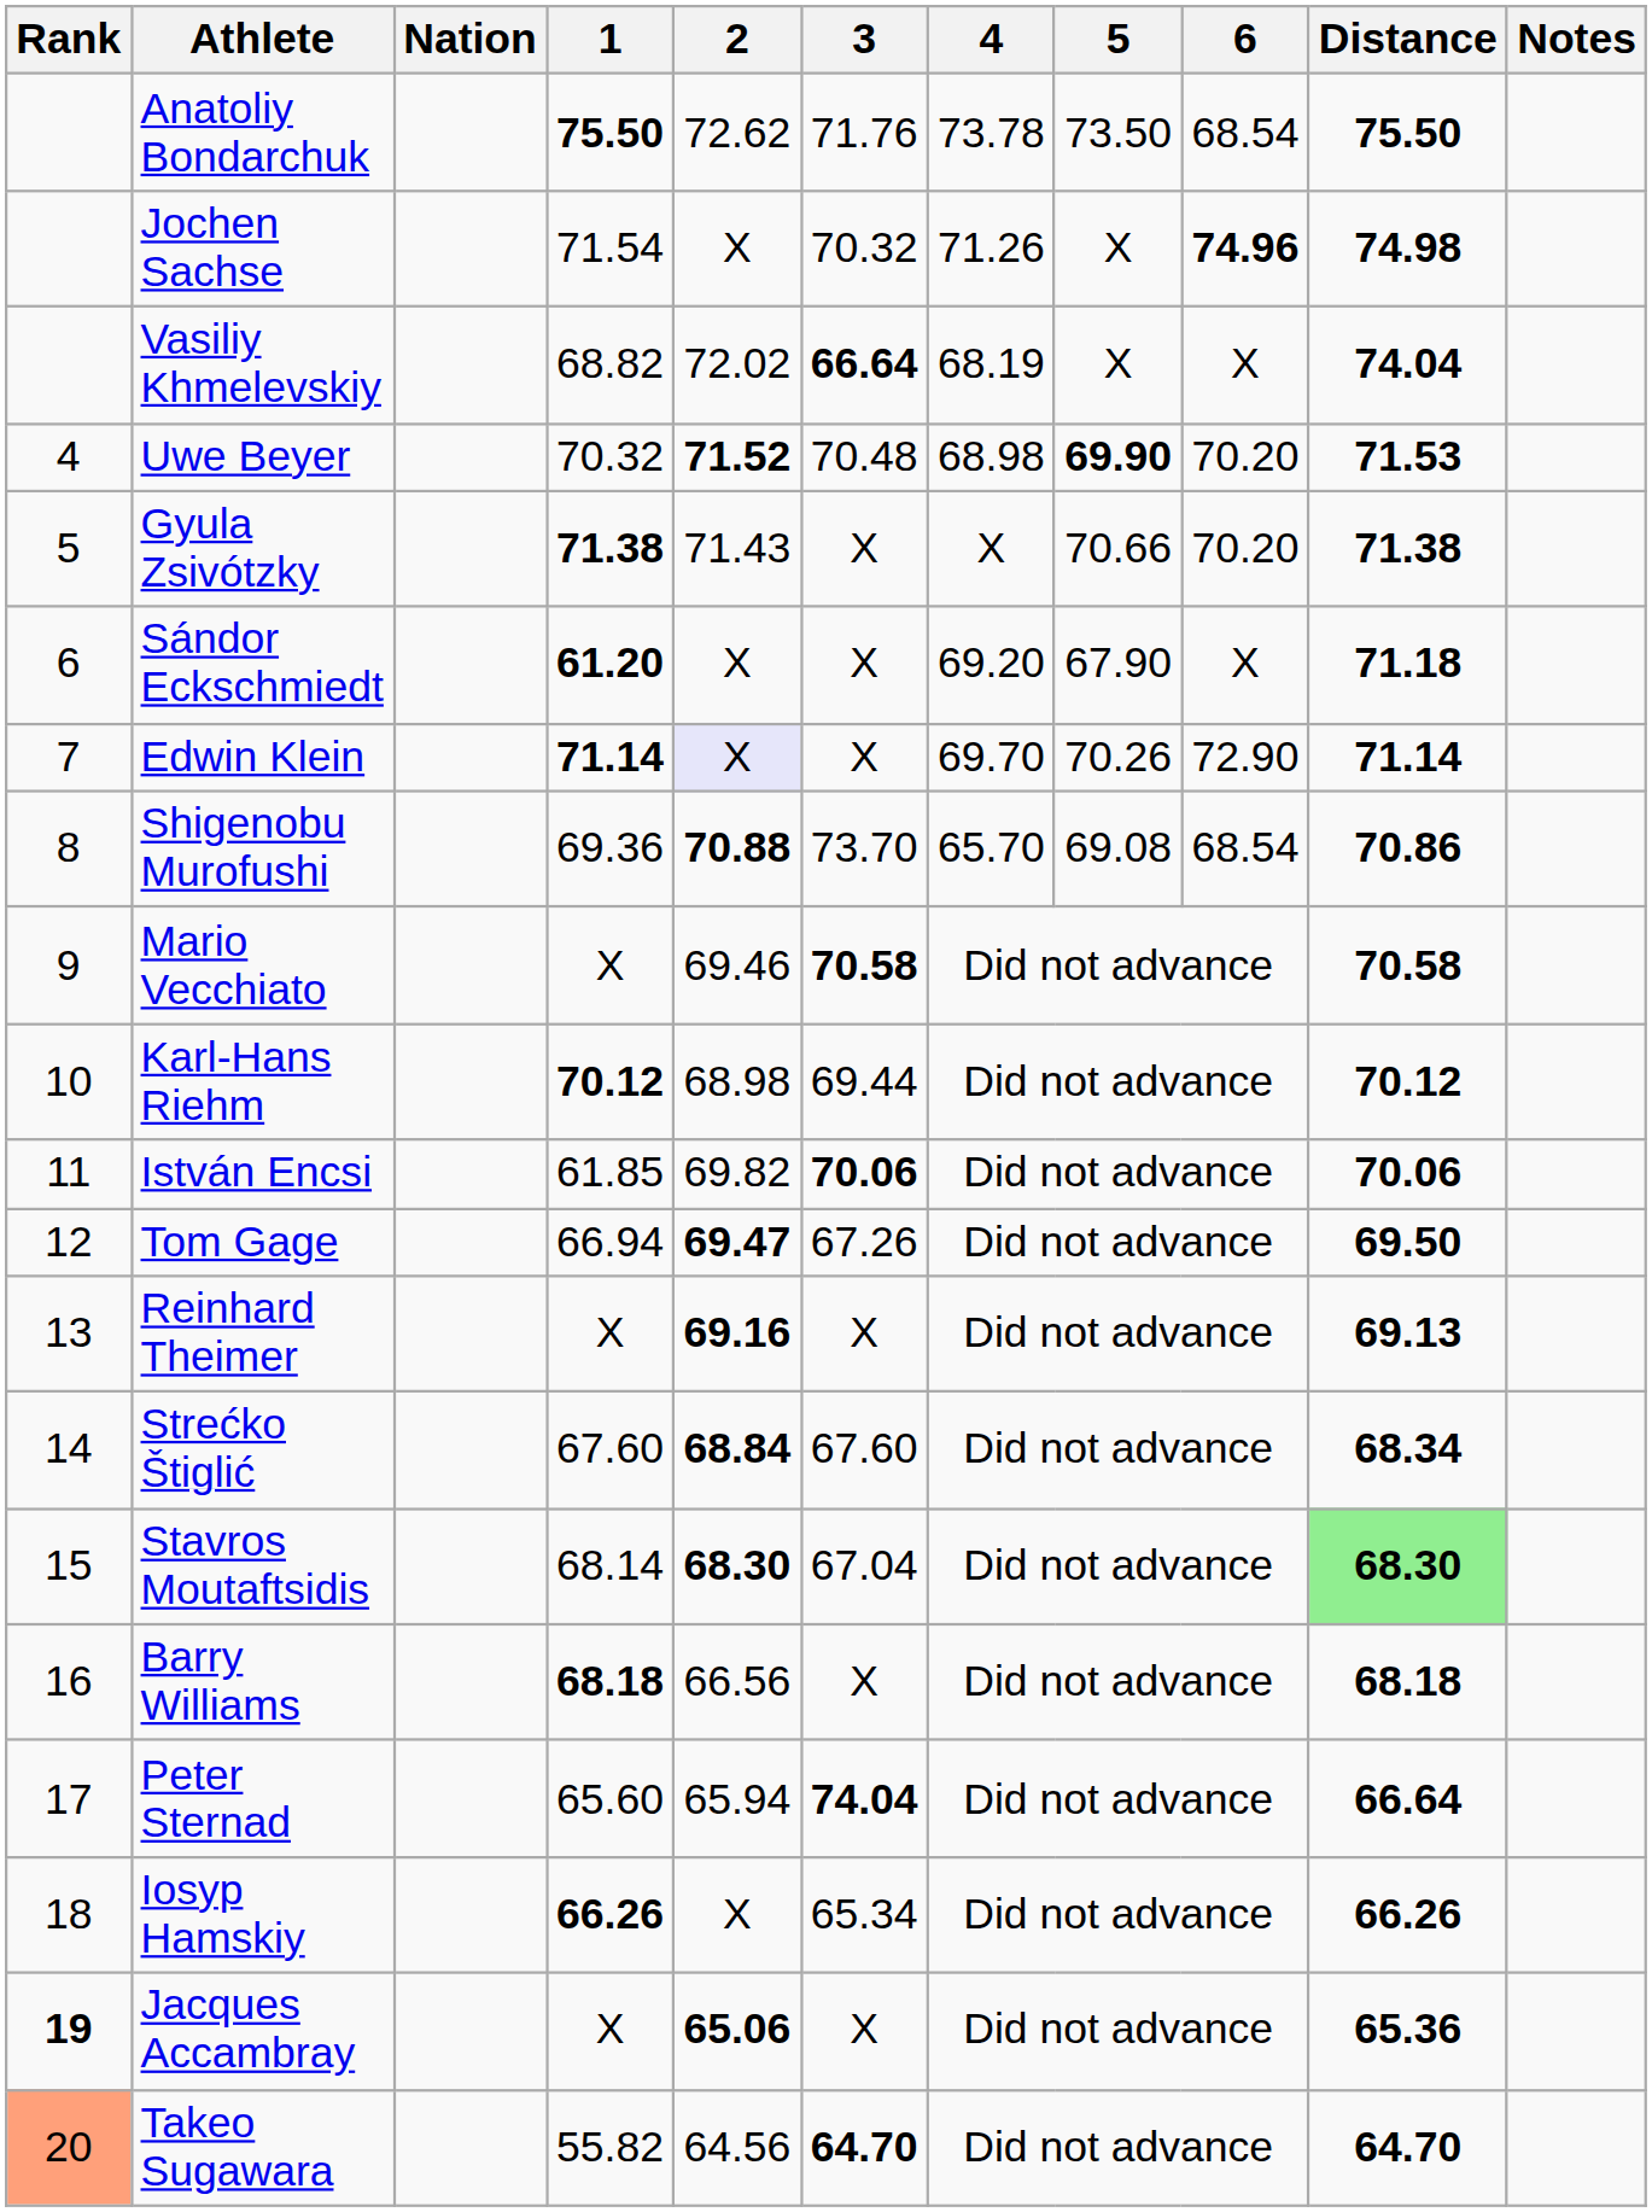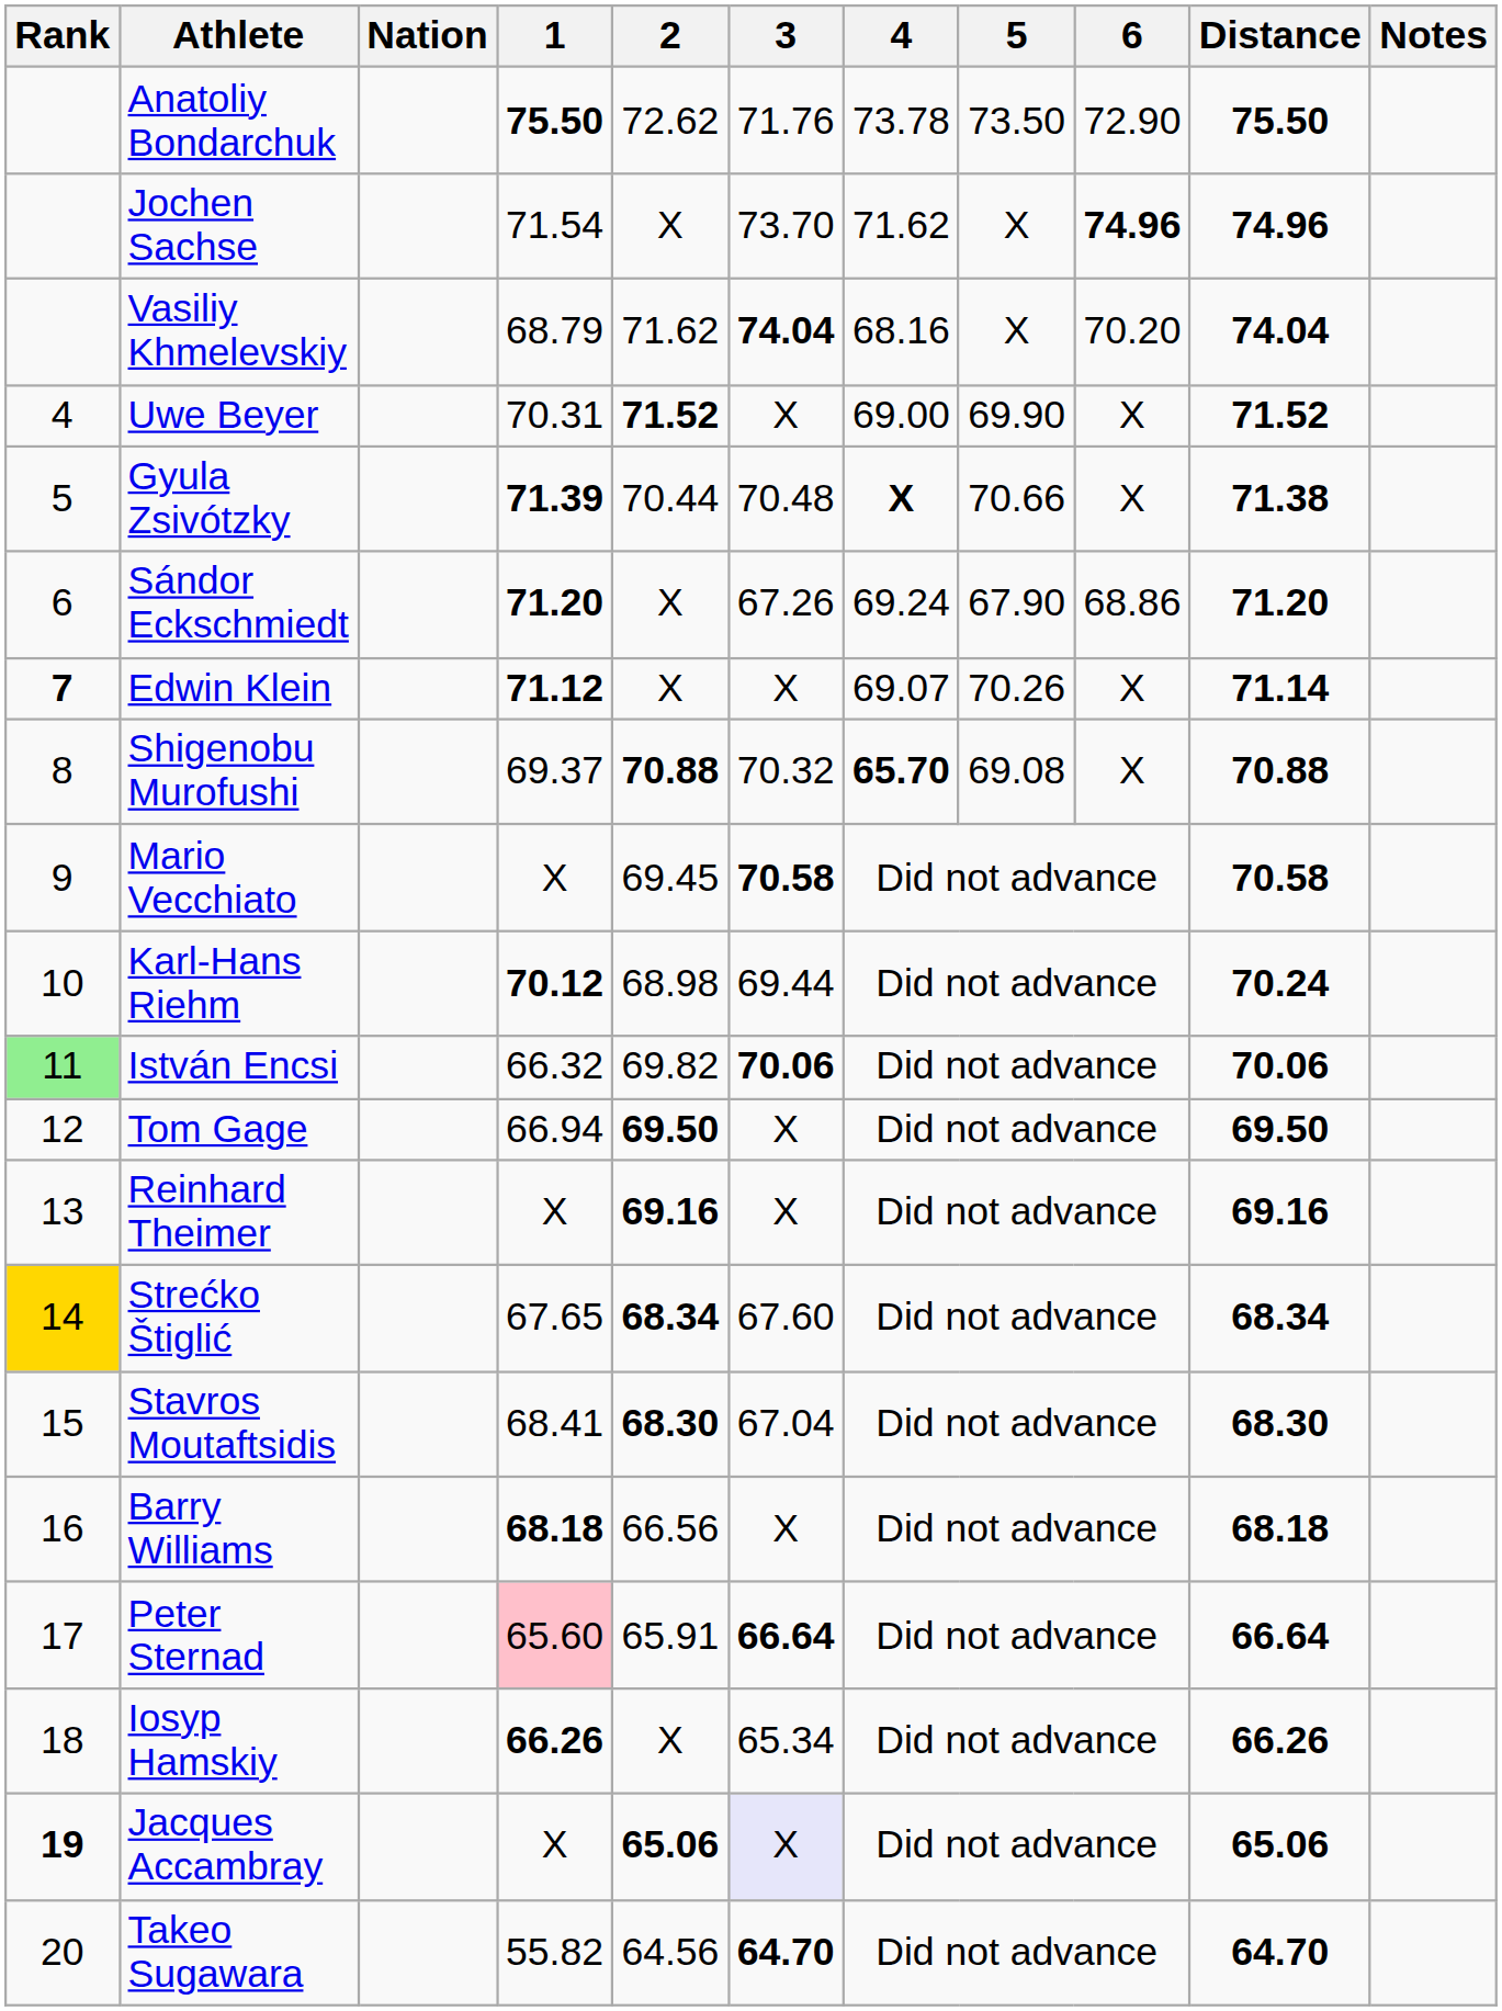Anatoliy Bondarchuk | 6: 68.54 -> 72.90
Jochen Sachse | 3: 70.32 -> 73.70
Jochen Sachse | 4: 71.26 -> 71.62
Jochen Sachse | Distance: 74.98 -> 74.96
Vasiliy Khmelevskiy | 1: 68.82 -> 68.79
Vasiliy Khmelevskiy | 2: 72.02 -> 71.62
Vasiliy Khmelevskiy | 3: 66.64 -> 74.04
Vasiliy Khmelevskiy | 4: 68.19 -> 68.16
Vasiliy Khmelevskiy | 6: X -> 70.20
Uwe Beyer | 1: 70.32 -> 70.31
Uwe Beyer | 3: 70.48 -> X
Uwe Beyer | 4: 68.98 -> 69.00
Uwe Beyer | 5: bold -> normal
Uwe Beyer | 6: 70.20 -> X
Uwe Beyer | Distance: 71.53 -> 71.52
Gyula Zsivótzky | 1: 71.38 -> 71.39
Gyula Zsivótzky | 2: 71.43 -> 70.44
Gyula Zsivótzky | 3: X -> 70.48
Gyula Zsivótzky | 4: normal -> bold
Gyula Zsivótzky | 6: 70.20 -> X
Sándor Eckschmiedt | 1: 61.20 -> 71.20
Sándor Eckschmiedt | 3: X -> 67.26
Sándor Eckschmiedt | 4: 69.20 -> 69.24
Sándor Eckschmiedt | 6: X -> 68.86
Sándor Eckschmiedt | Distance: 71.18 -> 71.20
Edwin Klein | Rank: normal -> bold
Edwin Klein | 1: 71.14 -> 71.12
Edwin Klein | 2: lavender background -> no background
Edwin Klein | 4: 69.70 -> 69.07
Edwin Klein | 6: 72.90 -> X
Shigenobu Murofushi | 1: 69.36 -> 69.37
Shigenobu Murofushi | 3: 73.70 -> 70.32
Shigenobu Murofushi | 4: normal -> bold
Shigenobu Murofushi | 6: 68.54 -> X
Shigenobu Murofushi | Distance: 70.86 -> 70.88
Mario Vecchiato | 2: 69.46 -> 69.45
Karl-Hans Riehm | Distance: 70.12 -> 70.24
István Encsi | Rank: no background -> lightgreen background
István Encsi | 1: 61.85 -> 66.32
Tom Gage | 2: 69.47 -> 69.50
Tom Gage | 3: 67.26 -> X
Reinhard Theimer | Distance: 69.13 -> 69.16
Strećko Štiglić | Rank: no background -> gold background
Strećko Štiglić | 1: 67.60 -> 67.65
Strećko Štiglić | 2: 68.84 -> 68.34
Stavros Moutaftsidis | 1: 68.14 -> 68.41
Stavros Moutaftsidis | Distance: lightgreen background -> no background
Peter Sternad | 1: no background -> pink background
Peter Sternad | 2: 65.94 -> 65.91
Peter Sternad | 3: 74.04 -> 66.64
Jacques Accambray | 3: no background -> lavender background
Jacques Accambray | Distance: 65.36 -> 65.06
Takeo Sugawara | Rank: lightsalmon background -> no background
